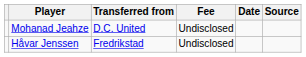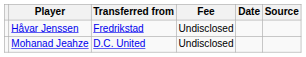rows swapped: Mohanad Jeahze <-> Håvar Jenssen
